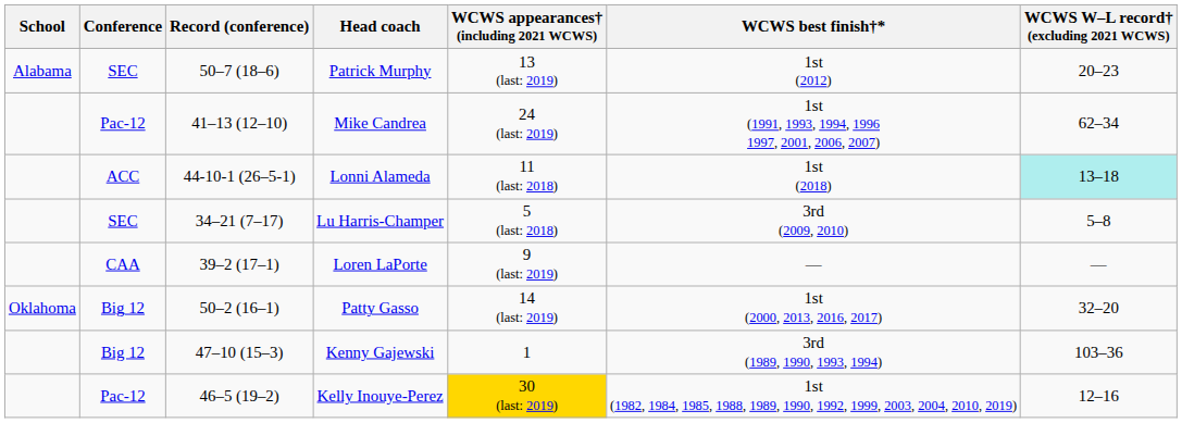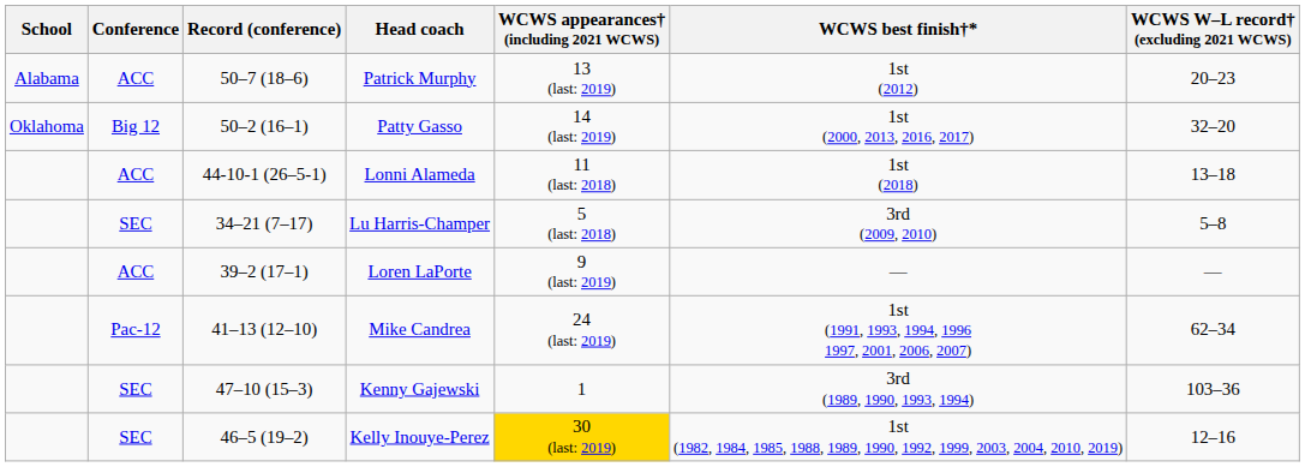Patrick Murphy | Conference: SEC -> ACC
rows swapped: Mike Candrea <-> Patty Gasso
Lonni Alameda | WCWS W–L record† (excluding 2021 WCWS): paleturquoise background -> no background
Loren LaPorte | Conference: CAA -> ACC
Kenny Gajewski | Conference: Big 12 -> SEC
Kelly Inouye-Perez | Conference: Pac-12 -> SEC
